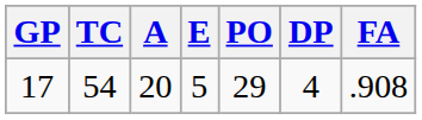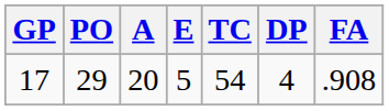columns swapped: PO <-> TC
